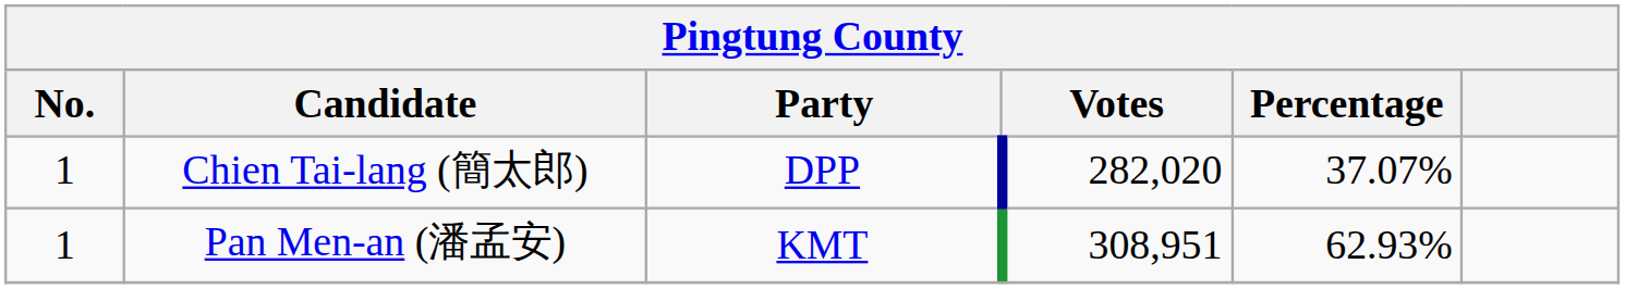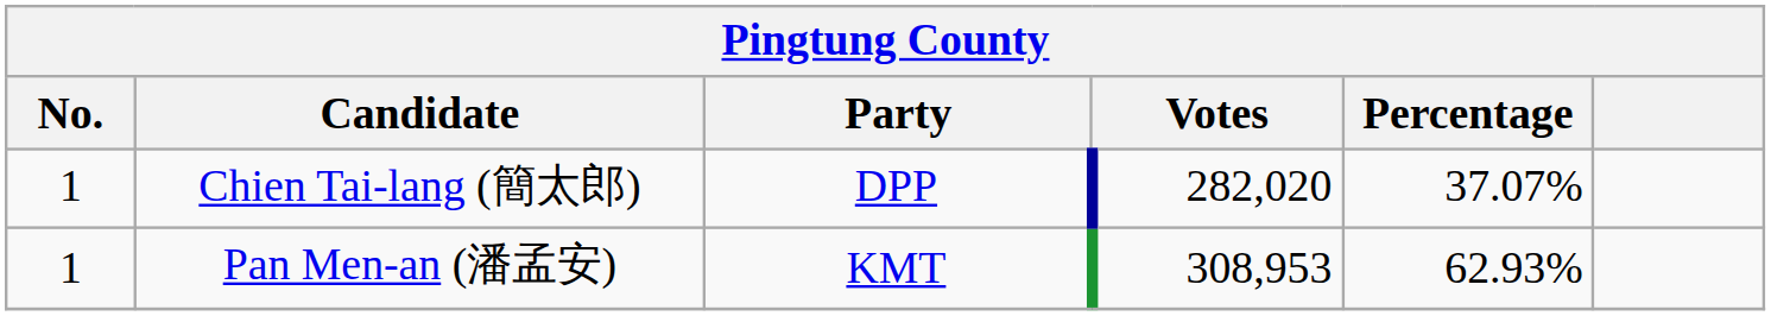Pan Men-an (潘孟安) | Votes: 308,951 -> 308,953
